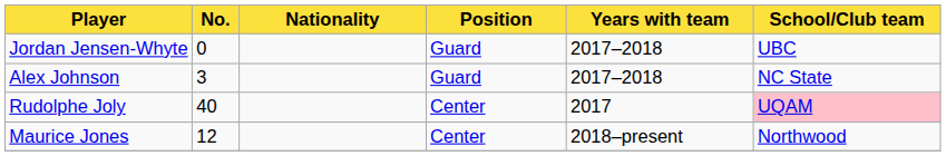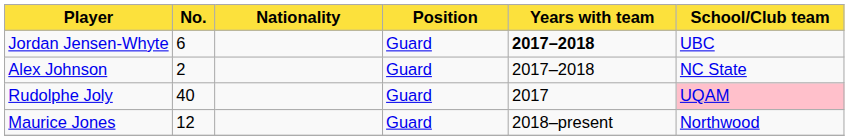Jordan Jensen-Whyte | No.: 0 -> 6
Jordan Jensen-Whyte | Years with team: normal -> bold
Alex Johnson | No.: 3 -> 2
Rudolphe Joly | Position: Center -> Guard
Maurice Jones | Position: Center -> Guard
